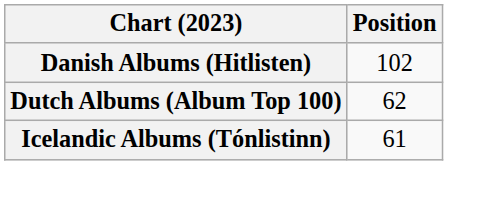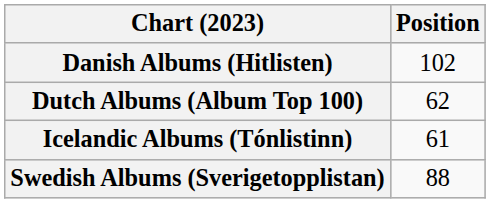+ row: Swedish Albums (Sverigetopplistan) | 88
